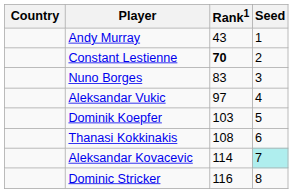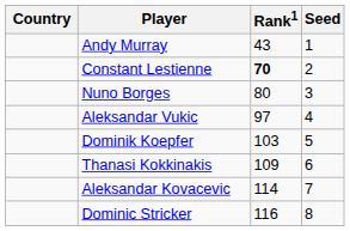Nuno Borges | Rank1: 83 -> 80
Thanasi Kokkinakis | Rank1: 108 -> 109
Aleksandar Kovacevic | Seed: paleturquoise background -> no background
